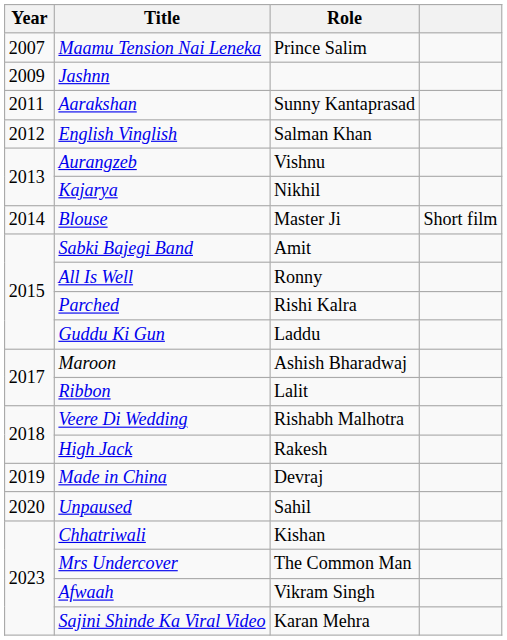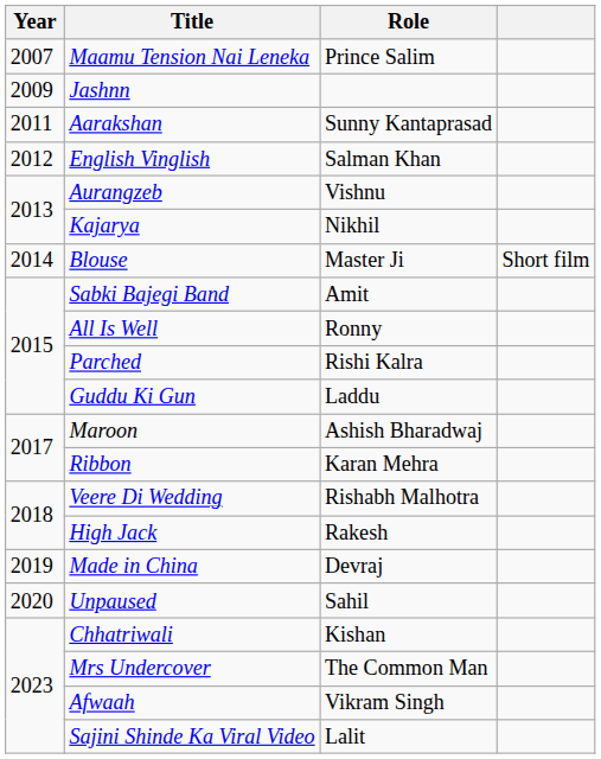Ribbon | Role: Lalit -> Karan Mehra
Sajini Shinde Ka Viral Video | Role: Karan Mehra -> Lalit
